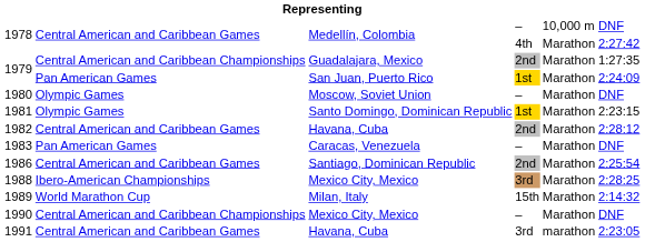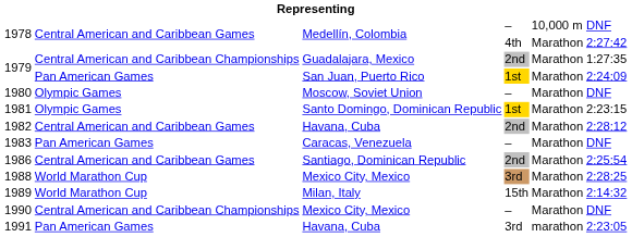1988 | column 2: Ibero-American Championships -> World Marathon Cup
1991 | column 2: Central American and Caribbean Games -> Pan American Games
